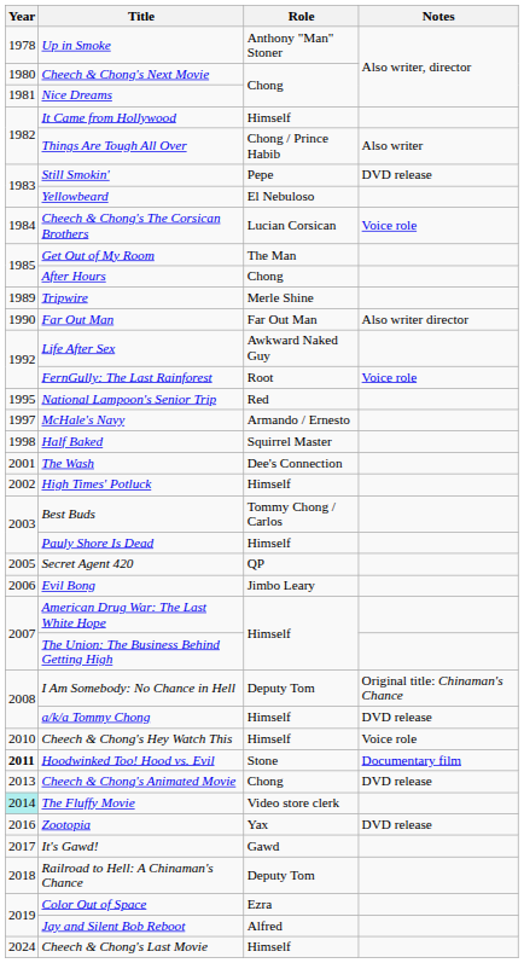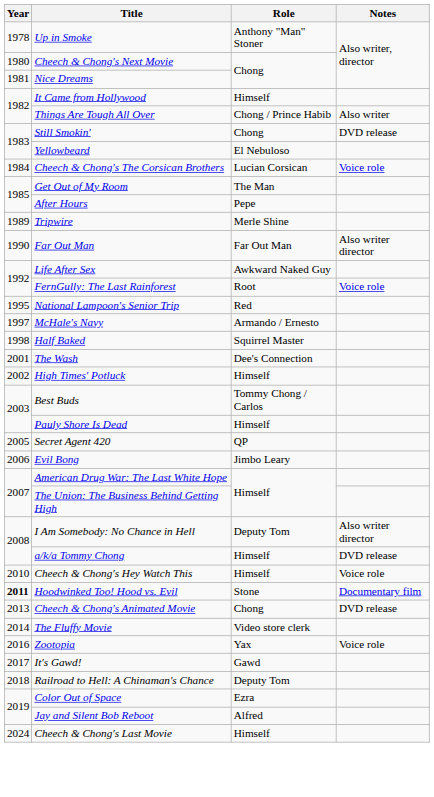Still Smokin' | Role: Pepe -> Chong
After Hours | Role: Chong -> Pepe
I Am Somebody: No Chance in Hell | Notes: Original title: Chinaman's Chance -> Also writer director
The Fluffy Movie | Year: paleturquoise background -> no background
Zootopia | Notes: DVD release -> Voice role
